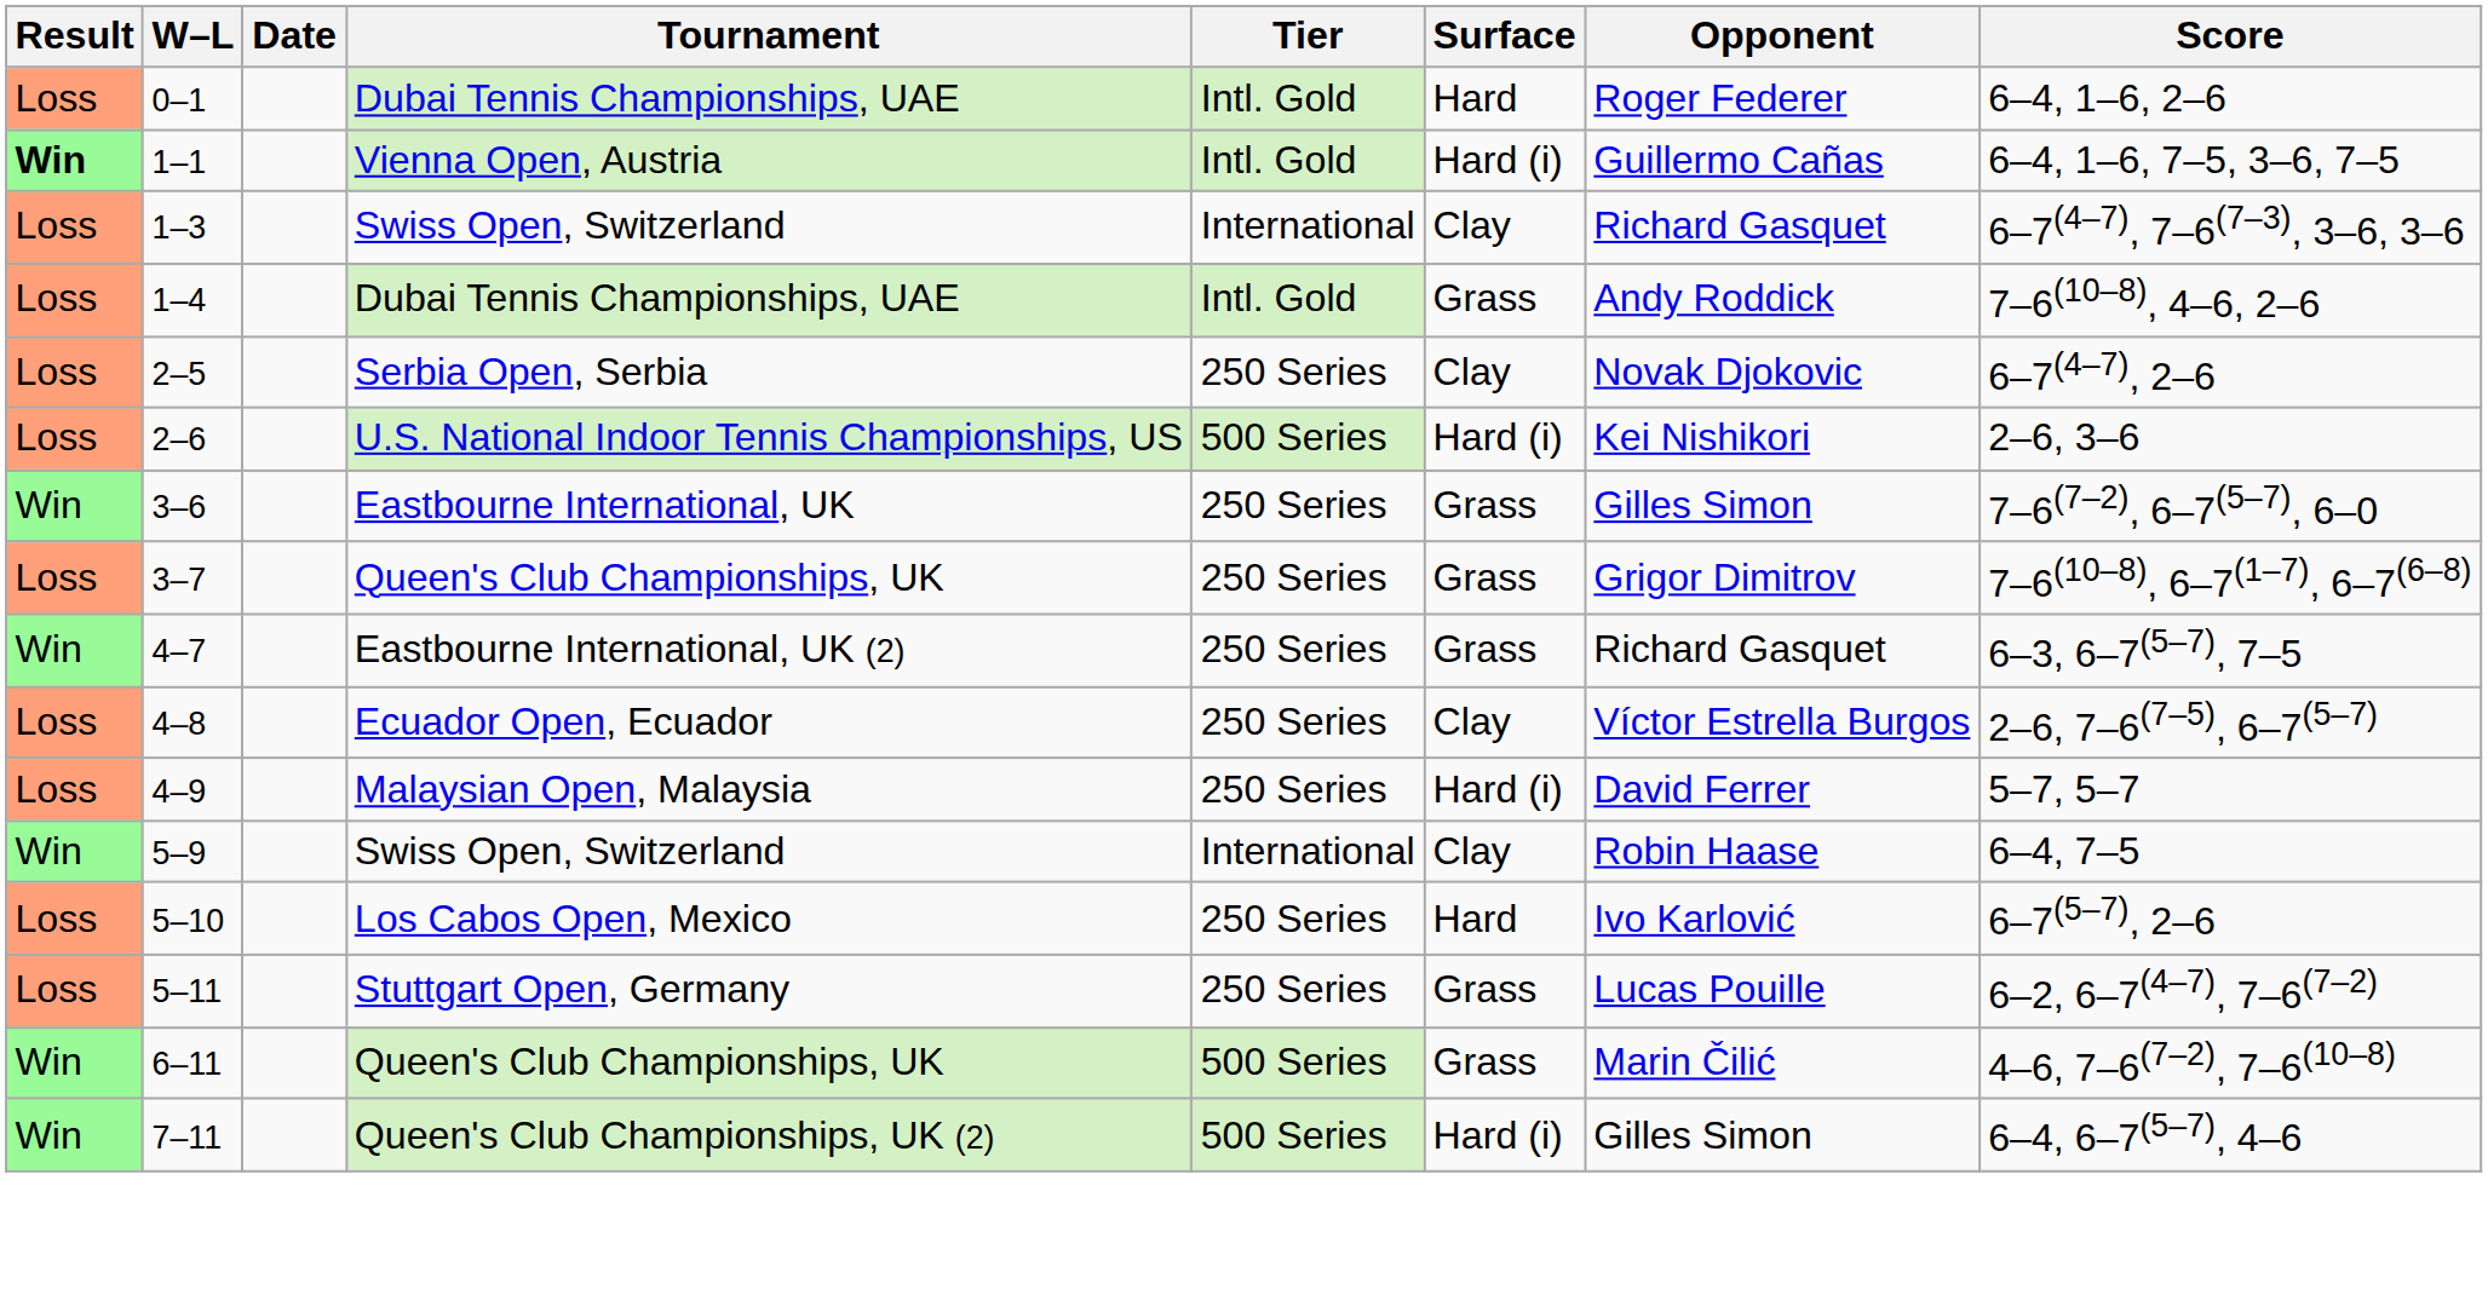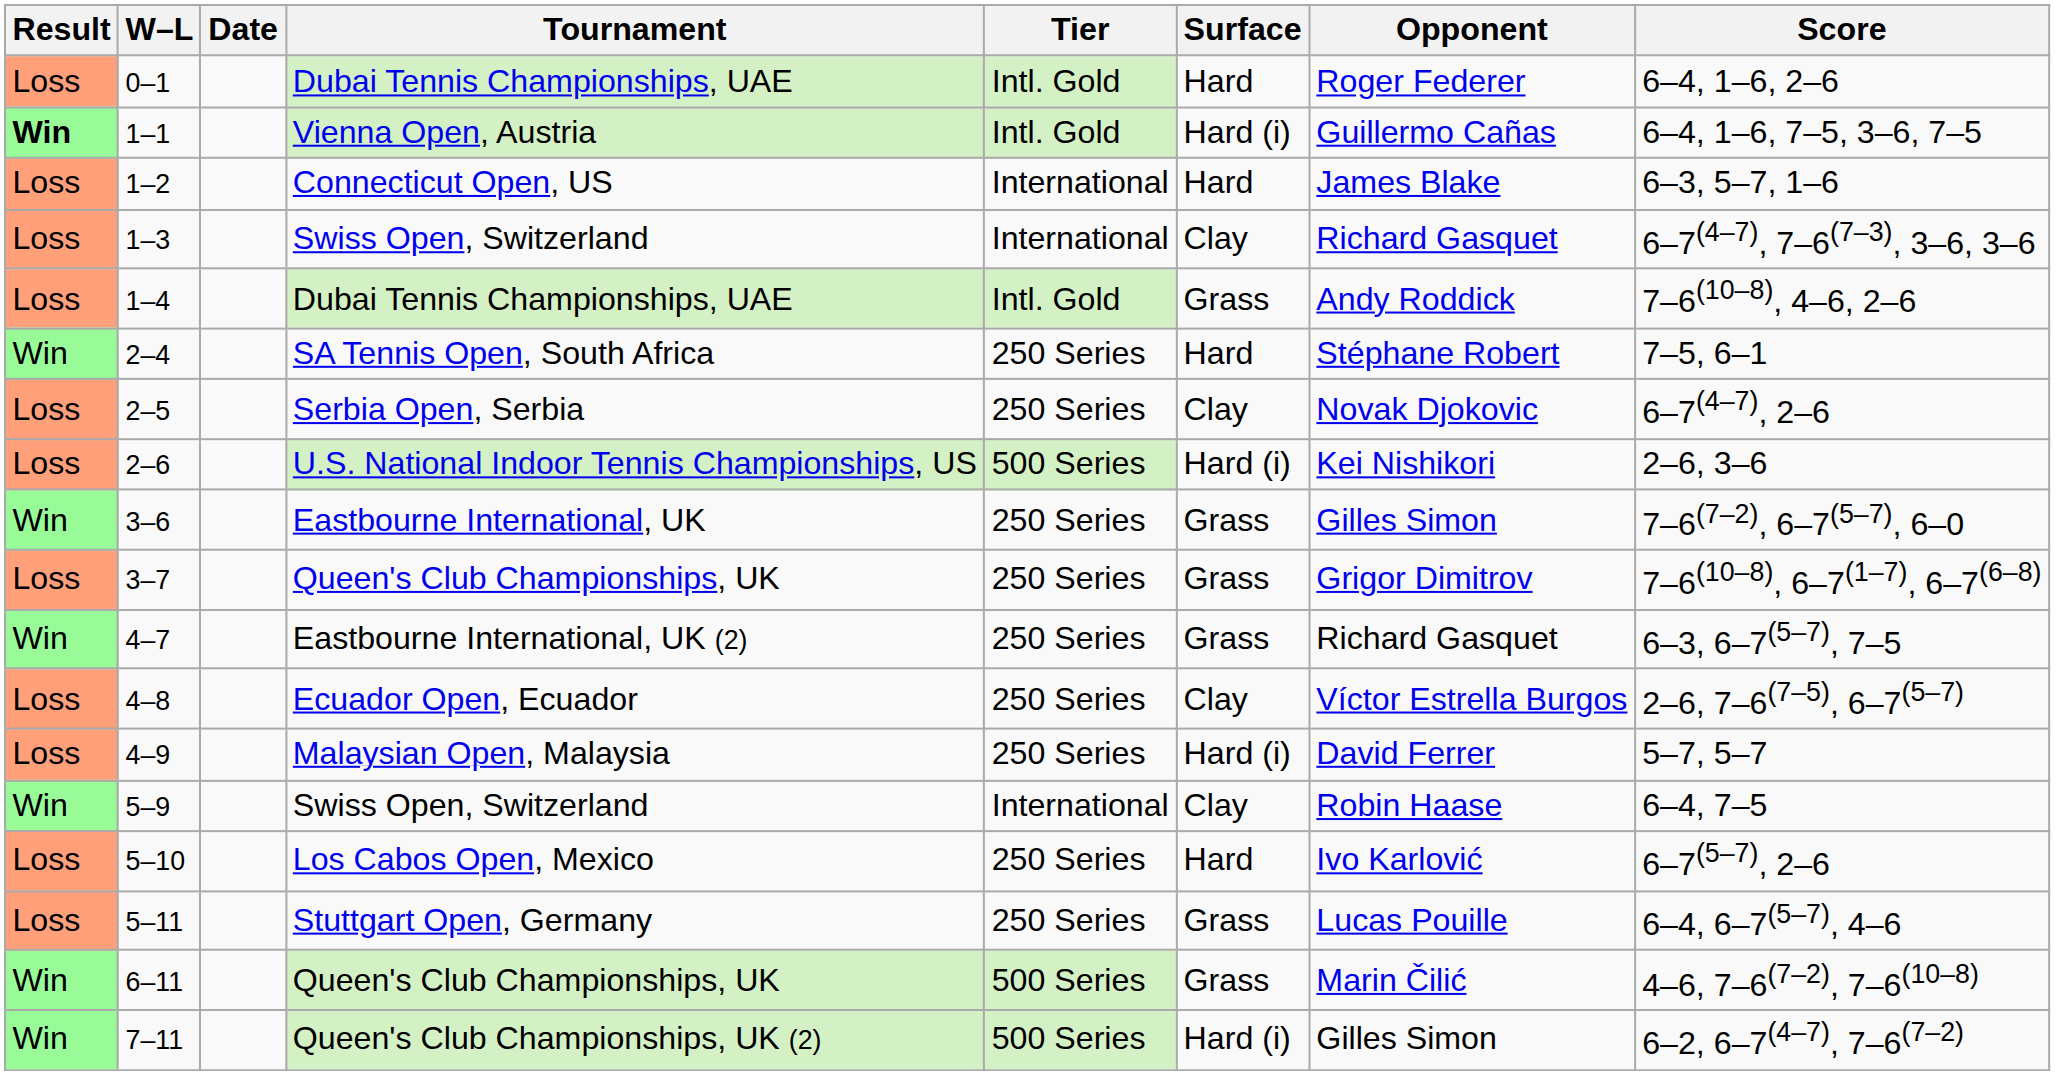+ row: Loss | 1–2 | Connecticut Open, US | International | Hard | James Blake | 6–3, 5–7, 1–6
+ row: Win | 2–4 | SA Tennis Open, South Africa | 250 Series | Hard | Stéphane Robert | 7–5, 6–1
5–11 | Score: 6–2, 6–7(4–7), 7–6(7–2) -> 6–4, 6–7(5–7), 4–6
7–11 | Score: 6–4, 6–7(5–7), 4–6 -> 6–2, 6–7(4–7), 7–6(7–2)
